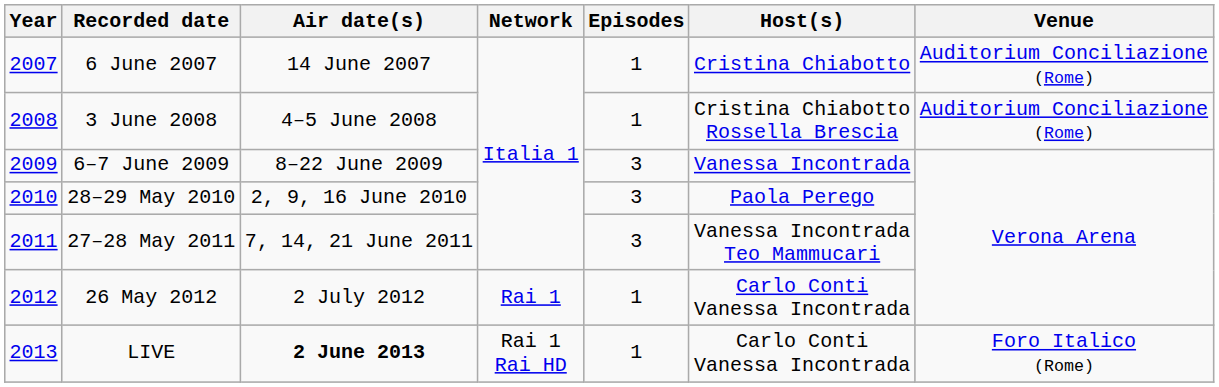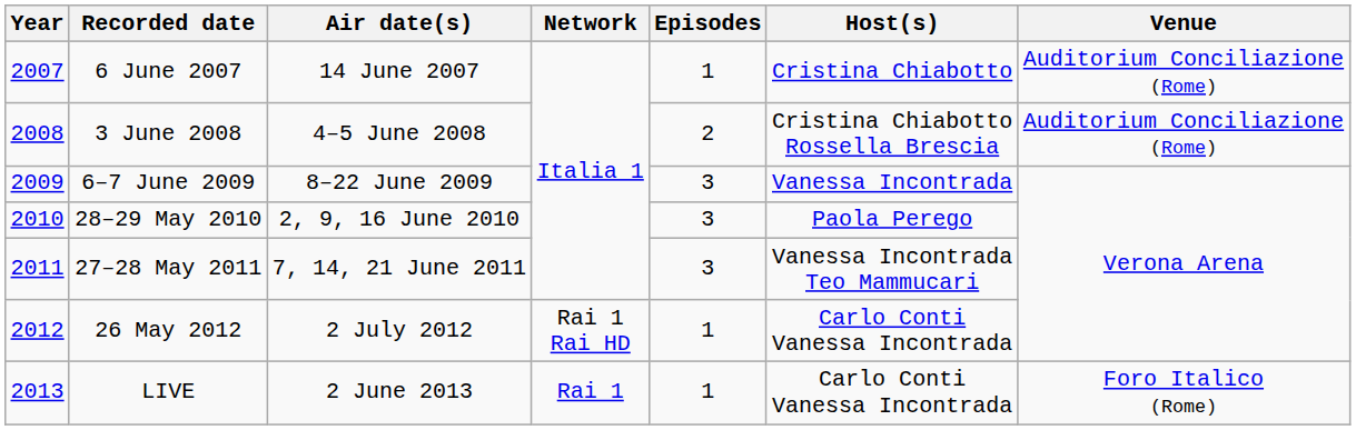3 June 2008 | Episodes: 1 -> 2
26 May 2012 | Network: Rai 1 -> Rai 1 Rai HD
LIVE | Air date(s): bold -> normal
LIVE | Network: Rai 1 Rai HD -> Rai 1
